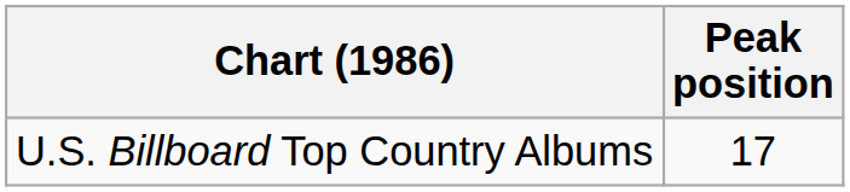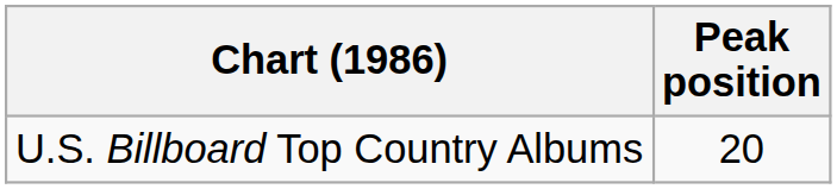U.S. Billboard Top Country Albums | Peak position: 17 -> 20
